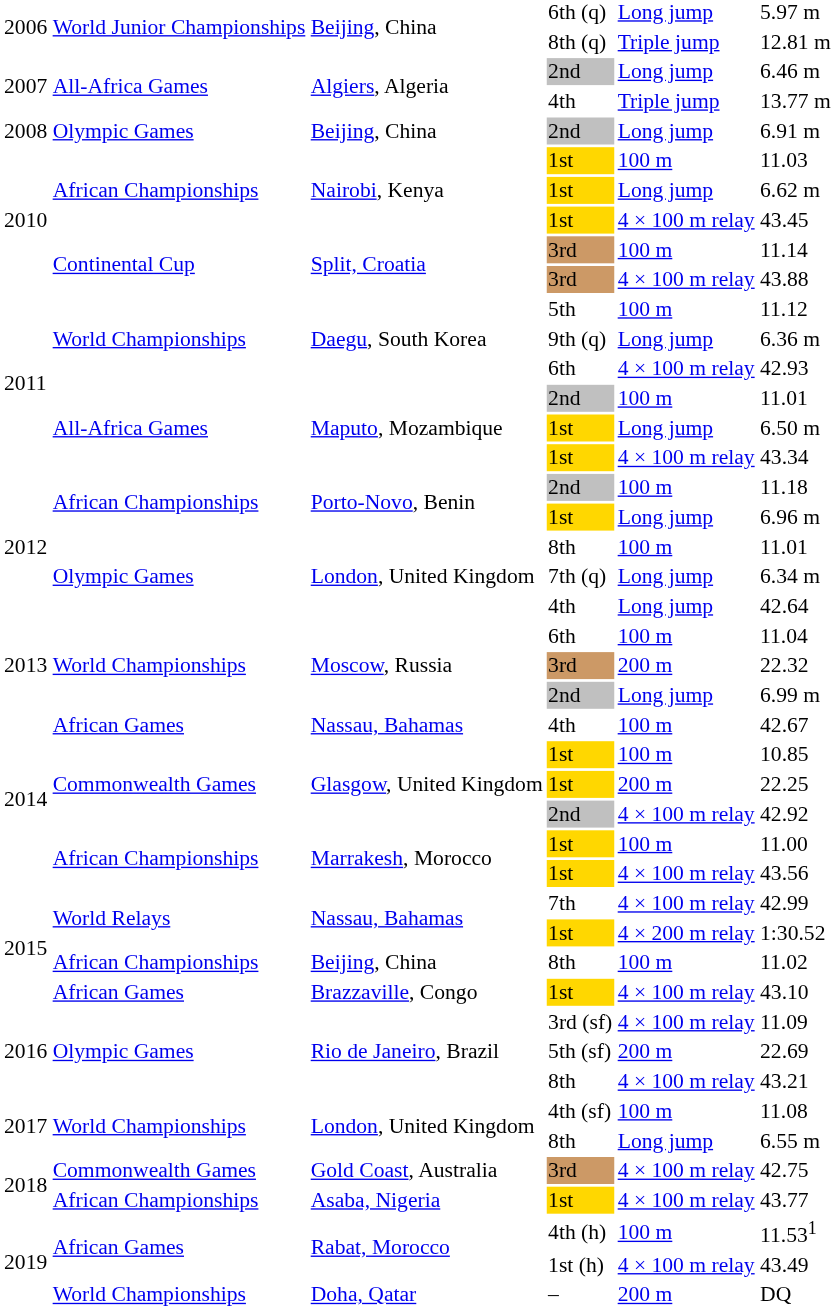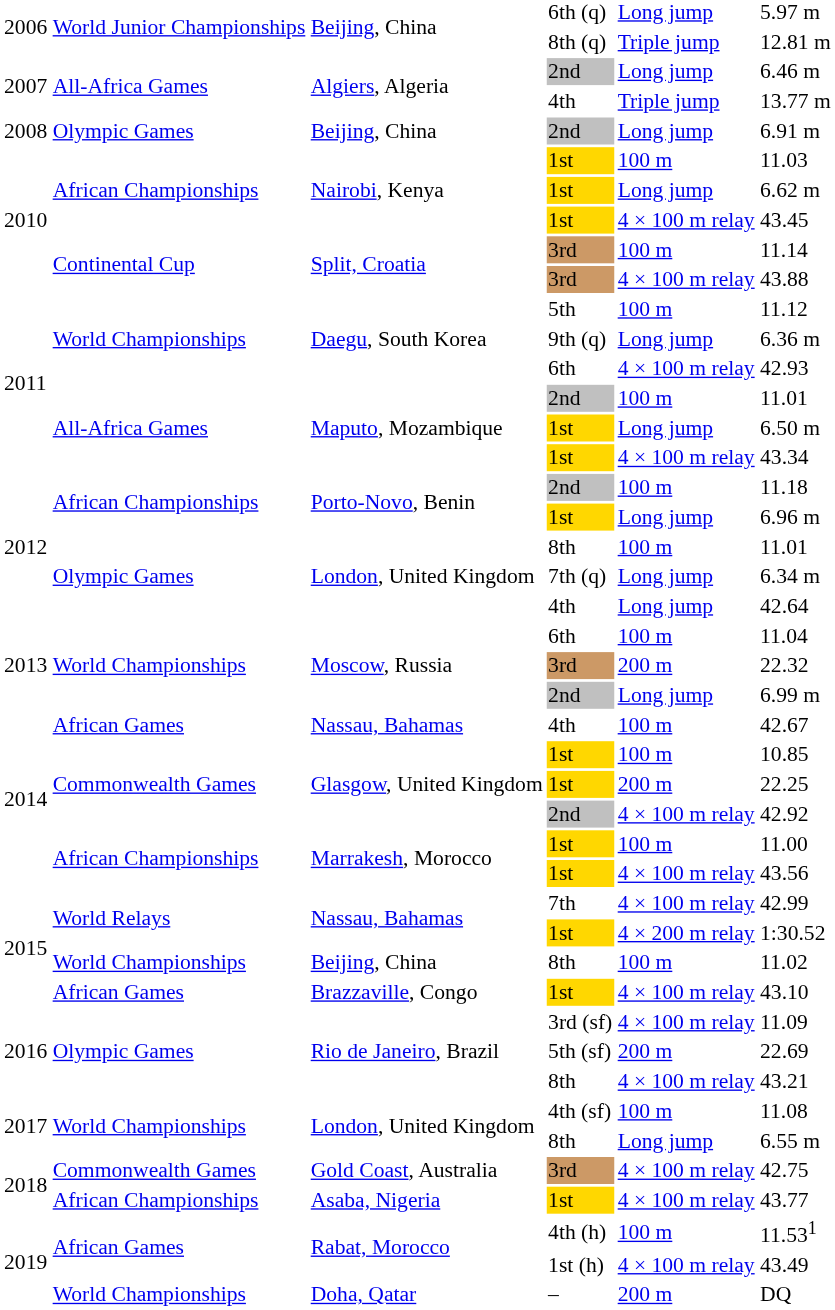Beijing, China / 8th | column 2: African Championships -> World Championships
